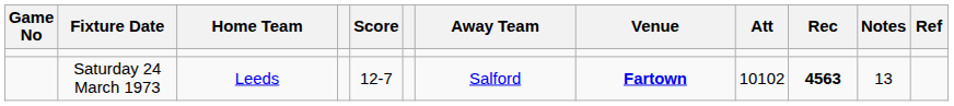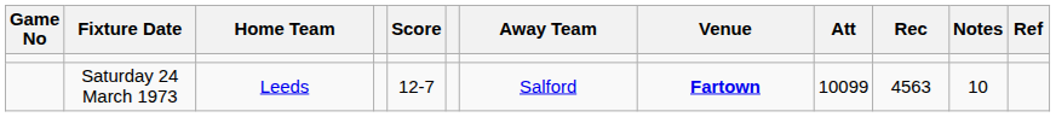Saturday 24 March 1973 | Att: 10102 -> 10099
Saturday 24 March 1973 | Rec: bold -> normal
Saturday 24 March 1973 | Notes: 13 -> 10
